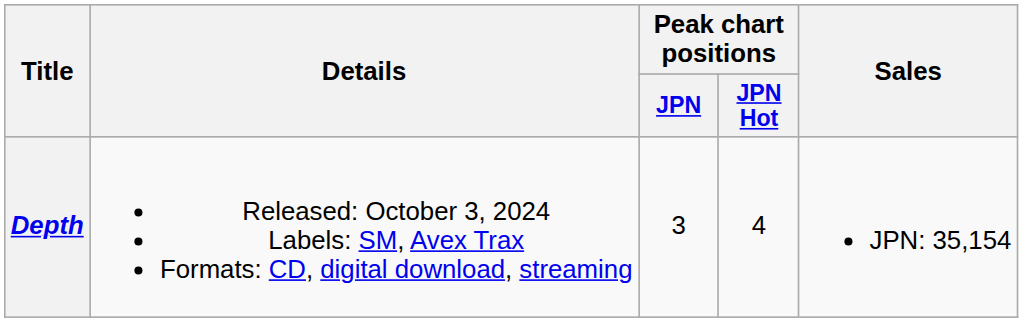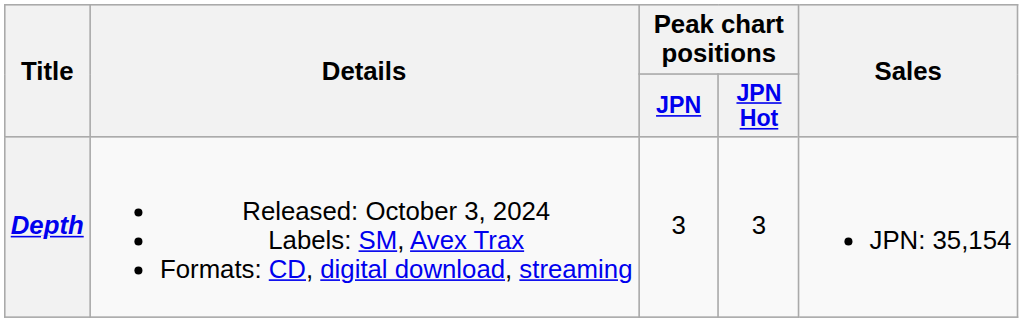Depth | Peak chart positions / JPN Hot: 4 -> 3
